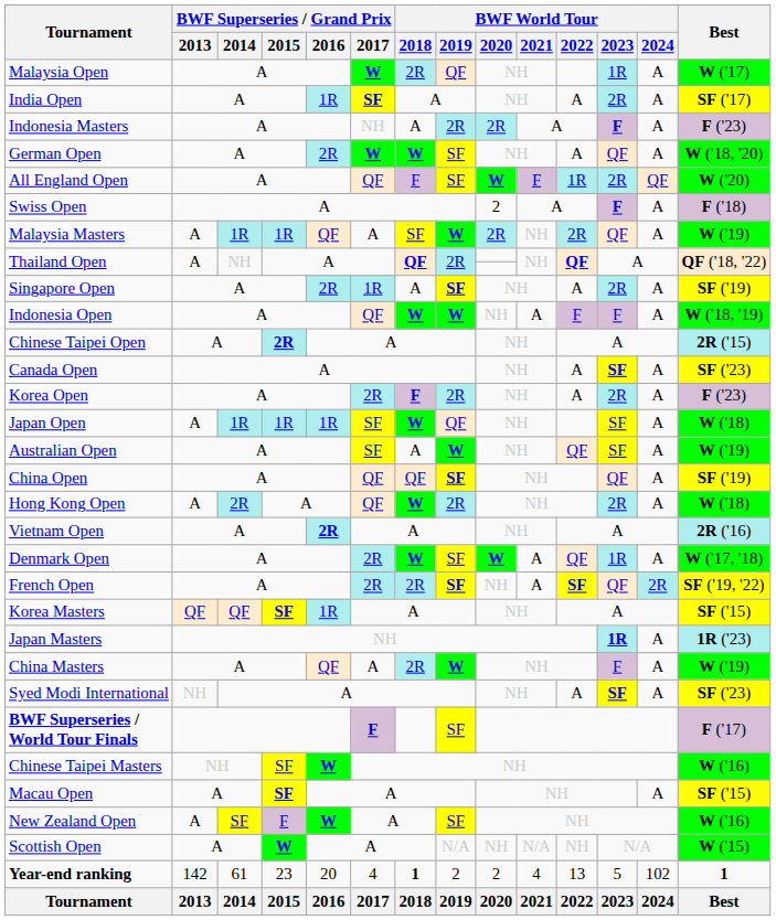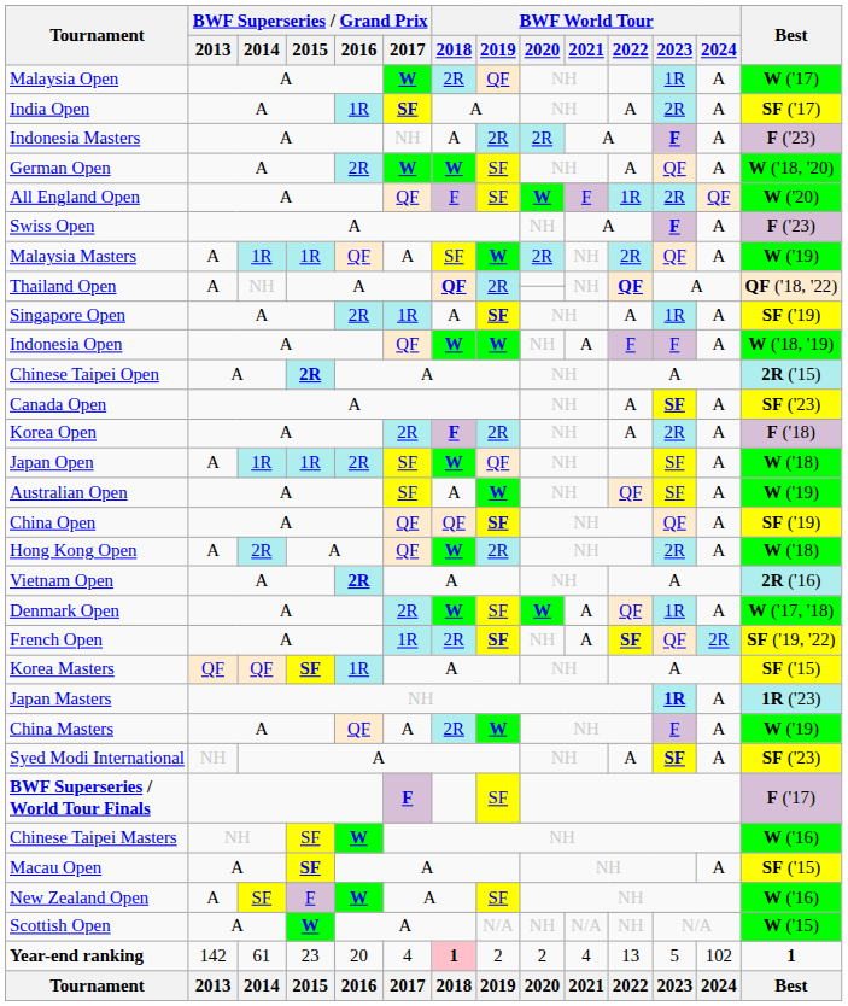Swiss Open | BWF World Tour / 2020: 2 -> NH
Swiss Open | Best: F ('18) -> F ('23)
Singapore Open | BWF World Tour / 2023: 2R -> 1R
Korea Open | Best: F ('23) -> F ('18)
Japan Open | BWF Superseries / Grand Prix / 2016: 1R -> 2R
French Open | BWF Superseries / Grand Prix / 2017: 2R -> 1R
Year-end ranking | BWF World Tour / 2018: no background -> pink background
